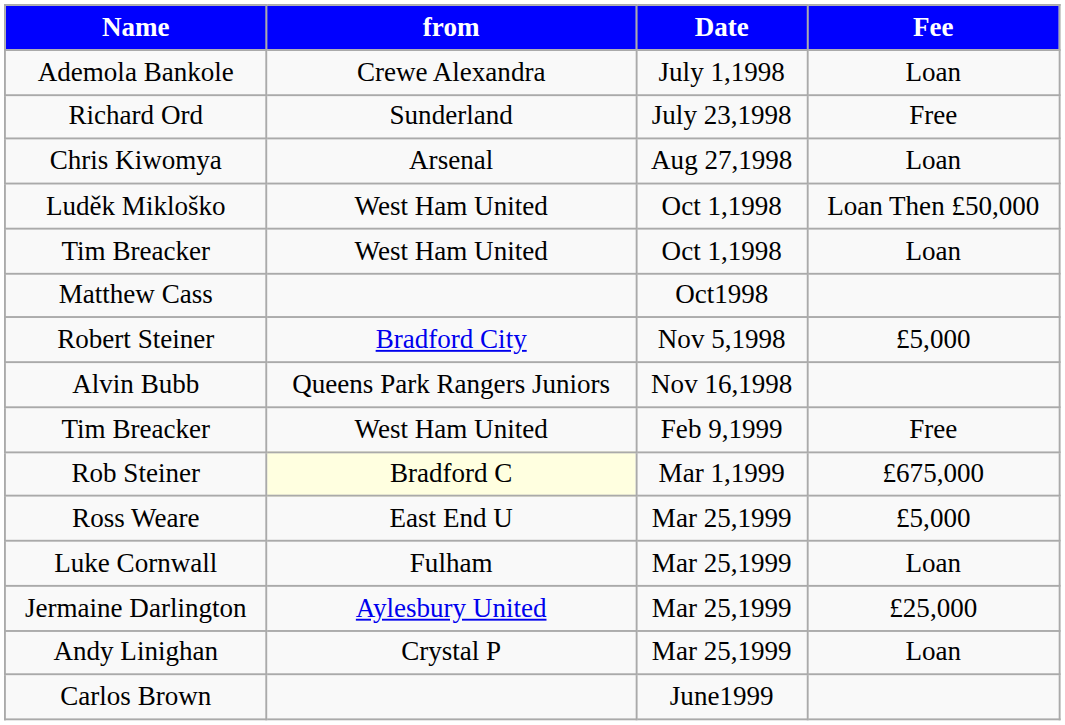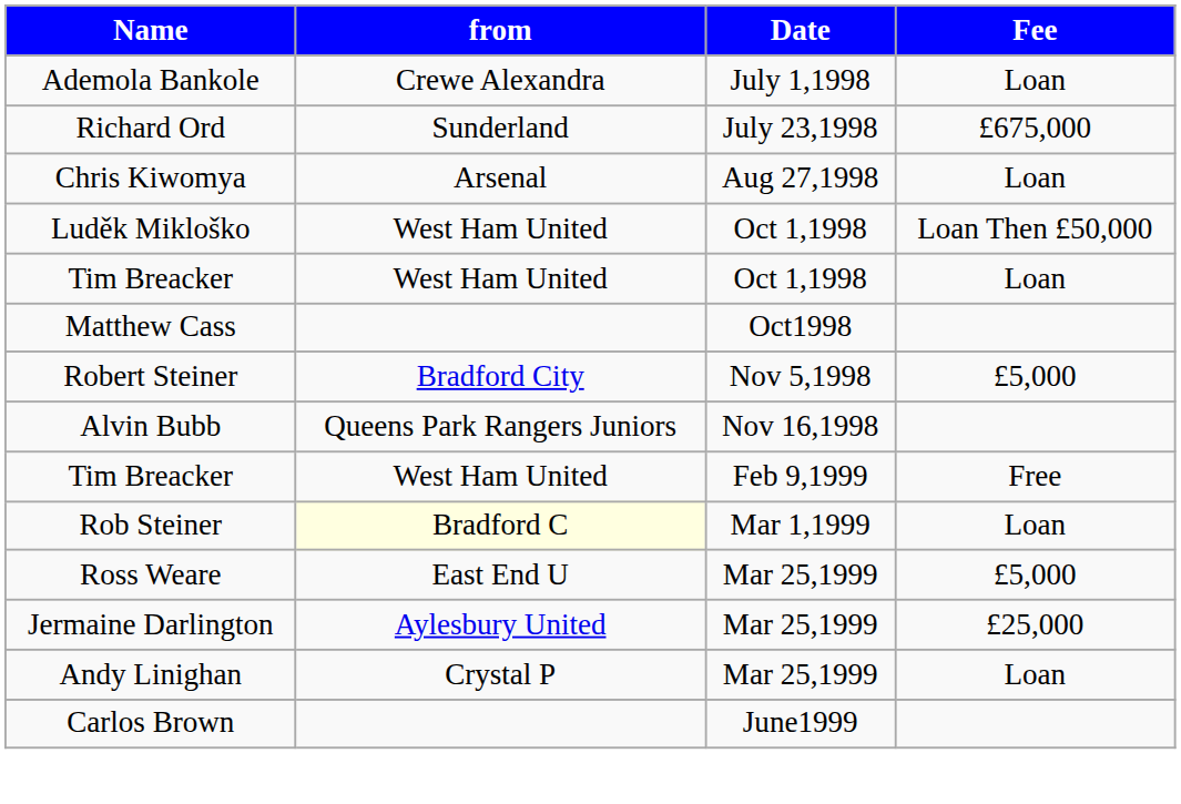Richard Ord | Fee: Free -> £675,000
Rob Steiner | Fee: £675,000 -> Loan
- row: Luke Cornwall | Fulham | Mar 25,1999 | Loan
